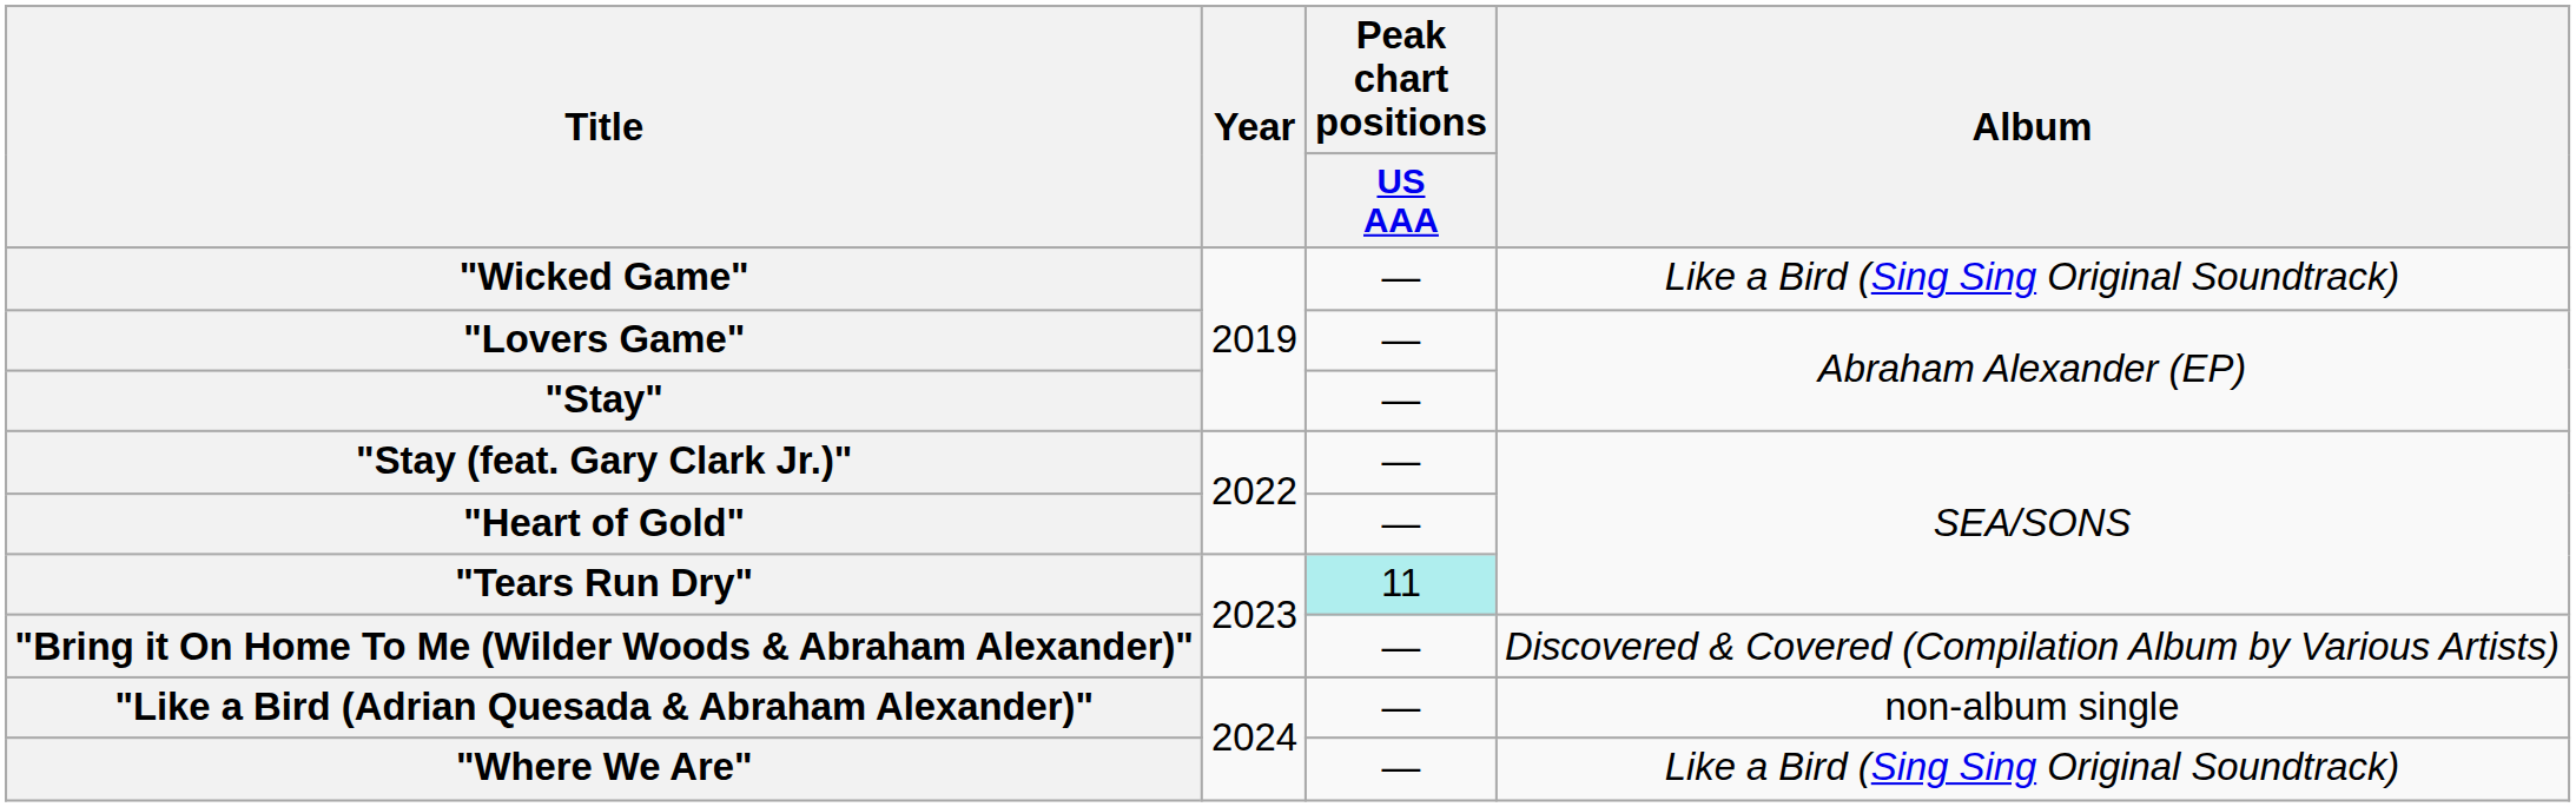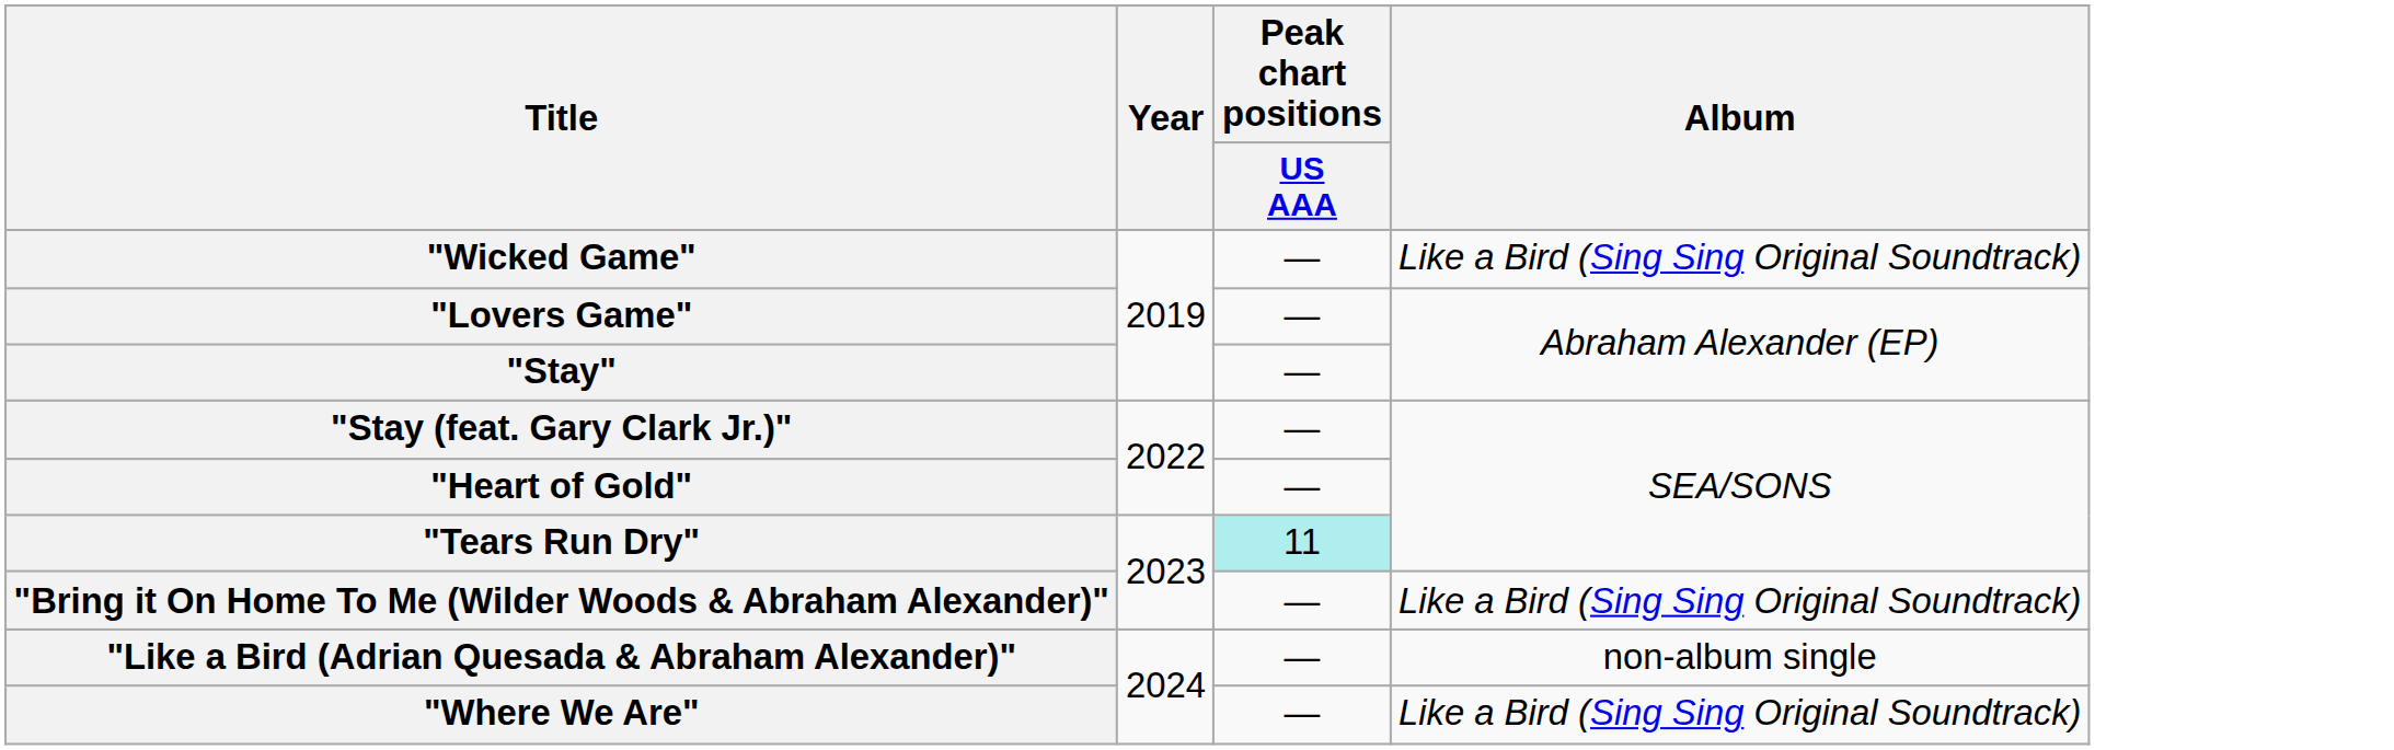"Bring it On Home To Me (Wilder Woods & Abraham Alexander)" | Album: Discovered & Covered (Compilation Album by Various Artists) -> Like a Bird (Sing Sing Original Soundtrack)
